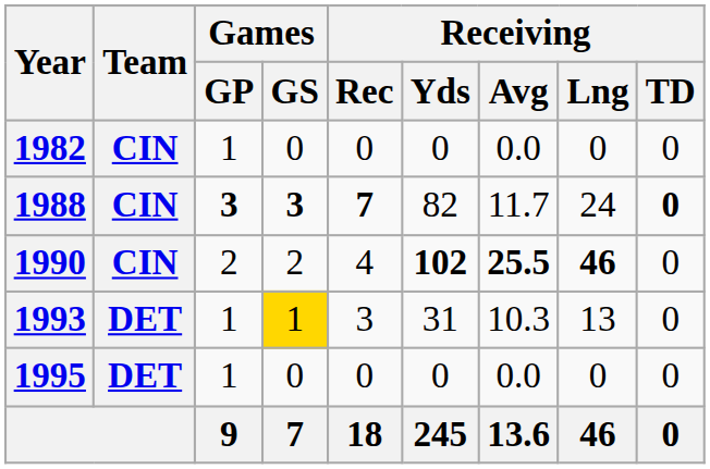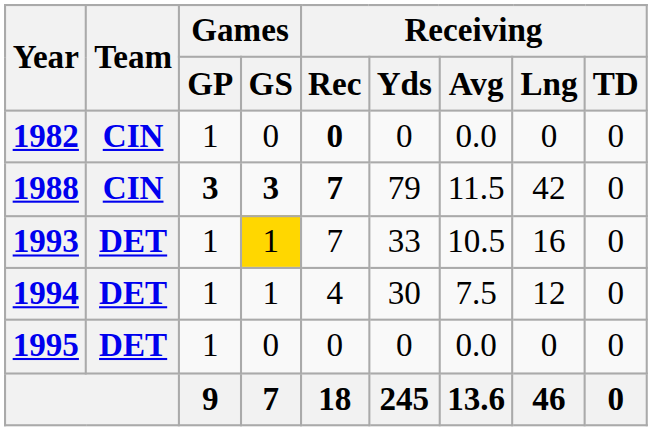1982 | Receiving / Rec: normal -> bold
1988 | Receiving / Yds: 82 -> 79
1988 | Receiving / Avg: 11.7 -> 11.5
1988 | Receiving / Lng: 24 -> 42
1988 | Receiving / TD: bold -> normal
- row: 1990 | CIN | 2 | 2 | 4 | 102 | 25.5 | 46 | 0
1993 | Receiving / Rec: 3 -> 7
1993 | Receiving / Yds: 31 -> 33
1993 | Receiving / Avg: 10.3 -> 10.5
1993 | Receiving / Lng: 13 -> 16
+ row: 1994 | DET | 1 | 1 | 4 | 30 | 7.5 | 12 | 0
